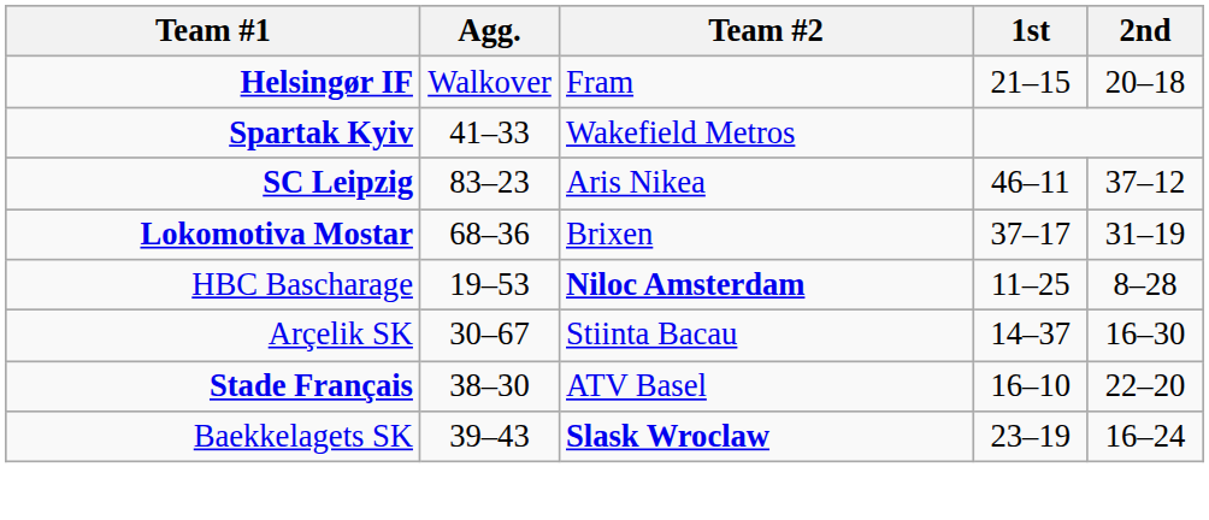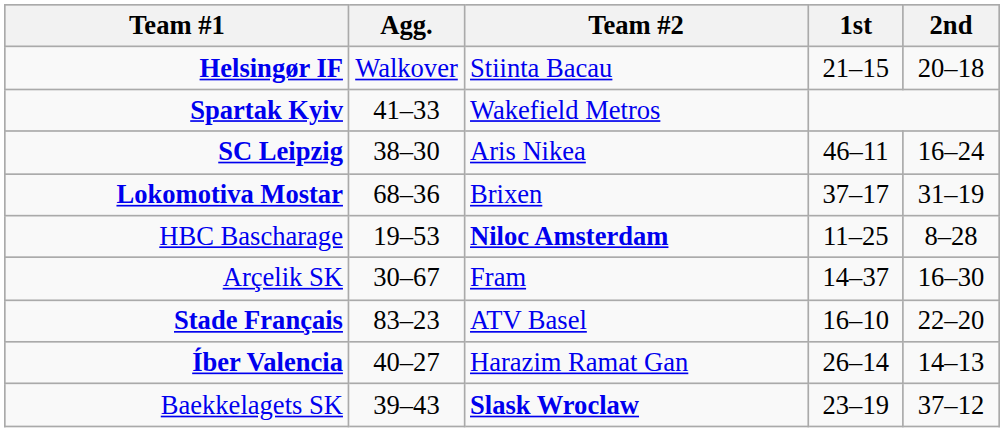Helsingør IF | Team #2: Fram -> Stiinta Bacau
SC Leipzig | Agg.: 83–23 -> 38–30
SC Leipzig | 2nd: 37–12 -> 16–24
Arçelik SK | Team #2: Stiinta Bacau -> Fram
Stade Français | Agg.: 38–30 -> 83–23
+ row: Íber Valencia | 40–27 | Harazim Ramat Gan | 26–14 | 14–13
Baekkelagets SK | 2nd: 16–24 -> 37–12
